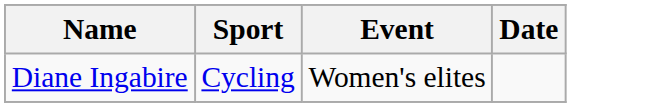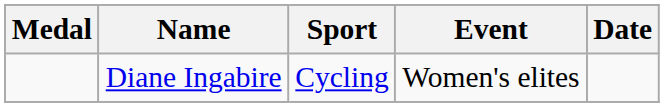+ column: Medal
